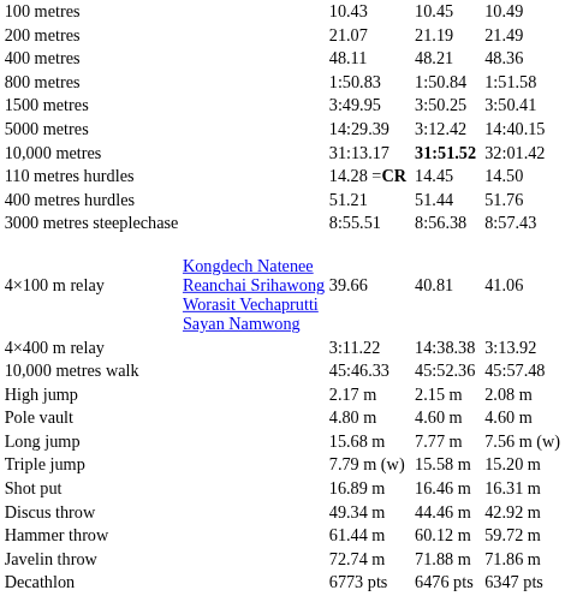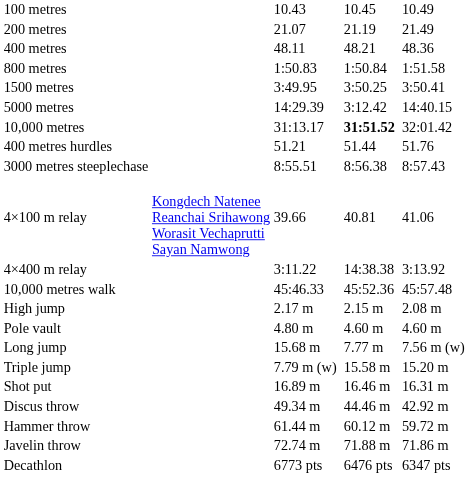- row: 110 metres hurdles | 14.28 =CR | 14.45 | 14.50
